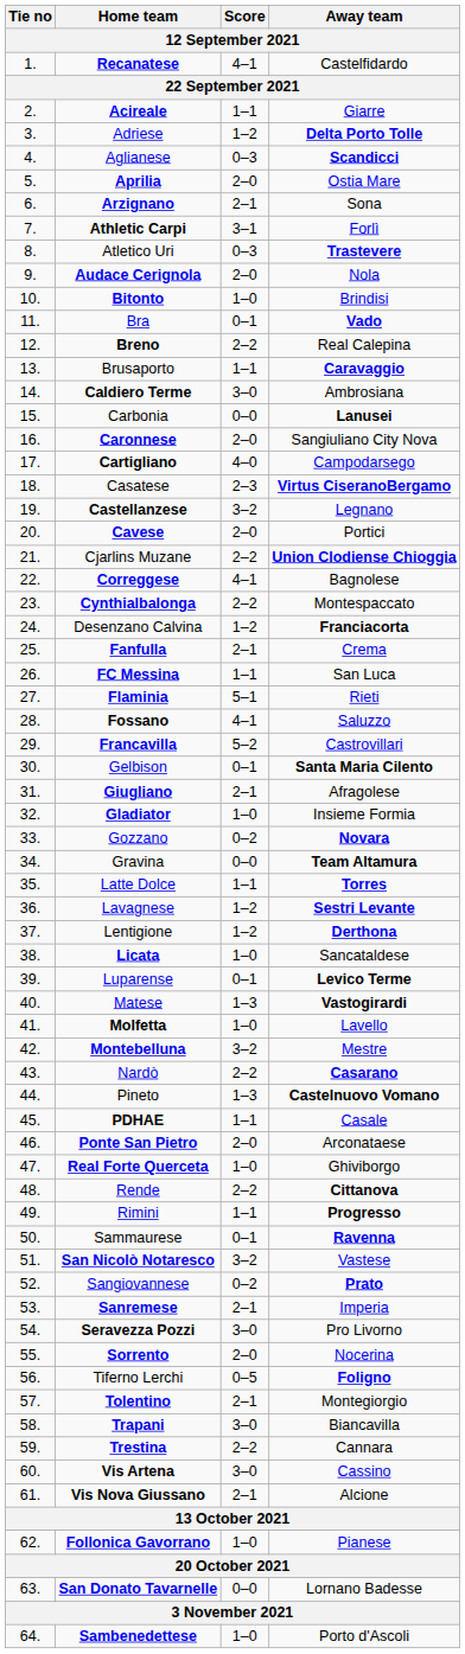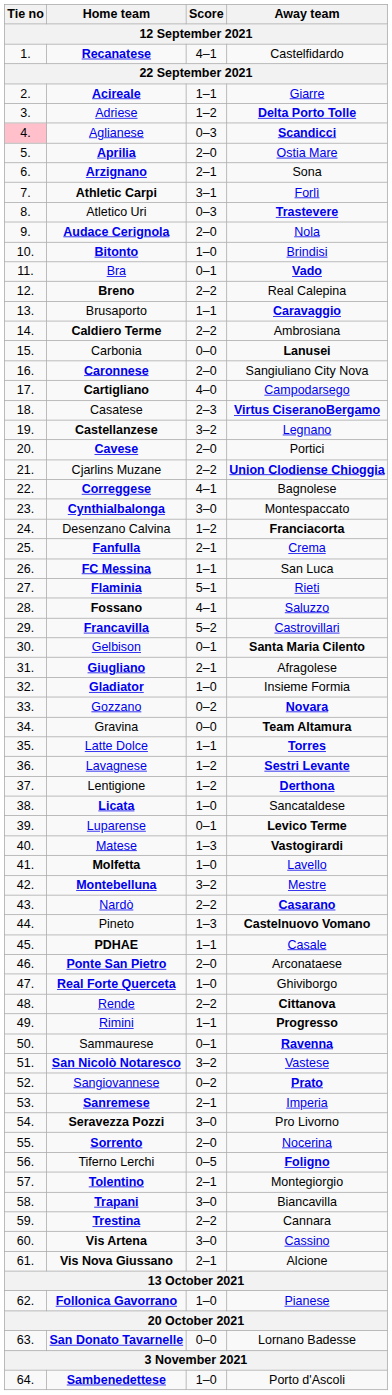Aglianese | Tie no: no background -> pink background
Caldiero Terme | Score: 3–0 -> 2–2
Cynthialbalonga | Score: 2–2 -> 3–0
